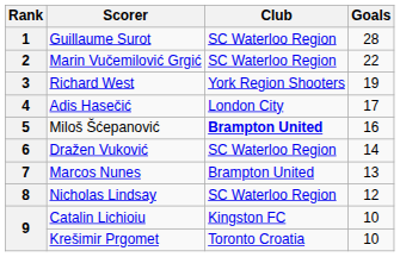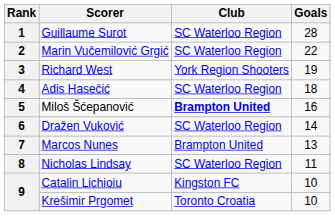4 | Club: London City -> SC Waterloo Region
4 | Goals: 17 -> 18
8 | Goals: 12 -> 11
